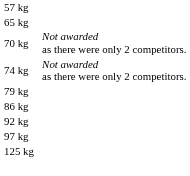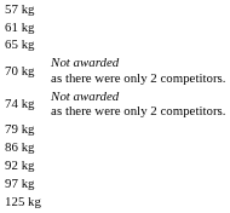+ row: 61 kg
